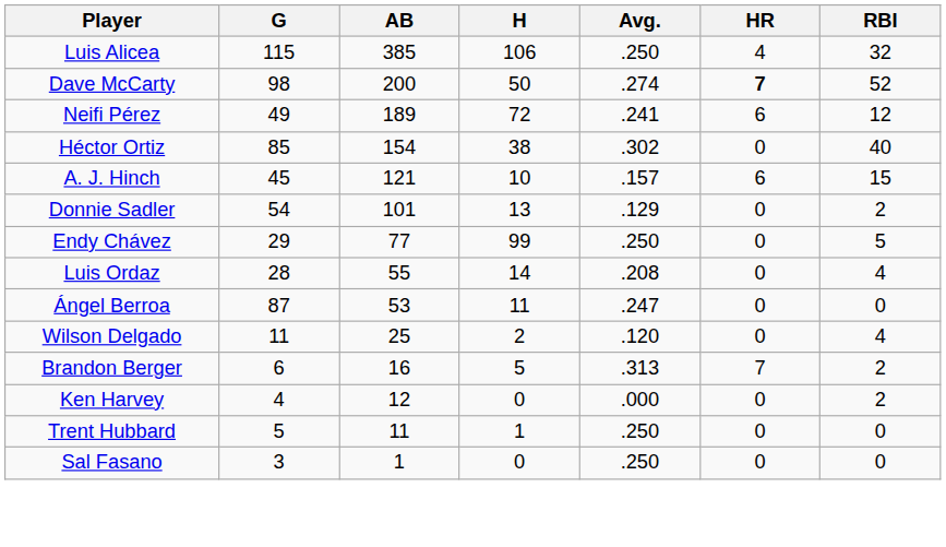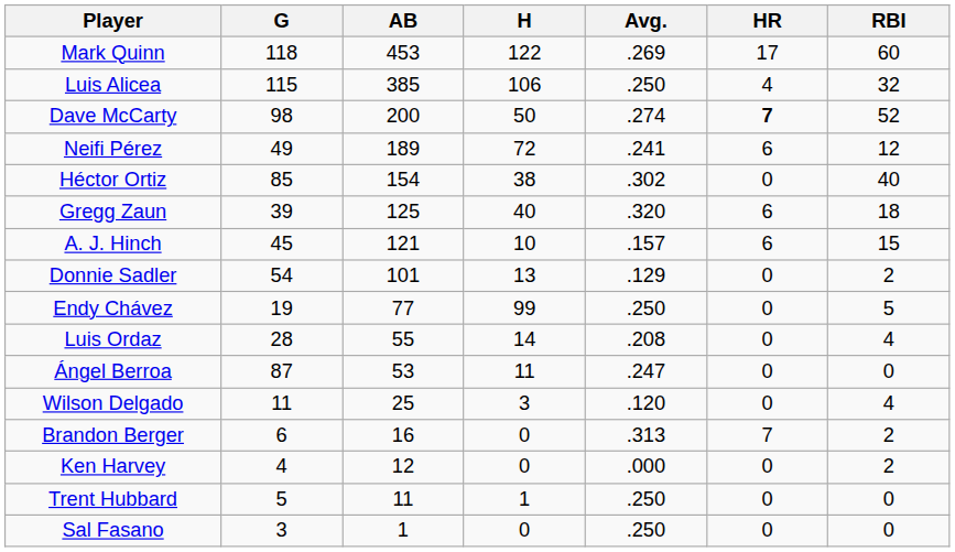+ row: Mark Quinn | 118 | 453 | 122 | .269 | 17 | 60
+ row: Gregg Zaun | 39 | 125 | 40 | .320 | 6 | 18
Endy Chávez | G: 29 -> 19
Wilson Delgado | H: 2 -> 3
Brandon Berger | H: 5 -> 0
